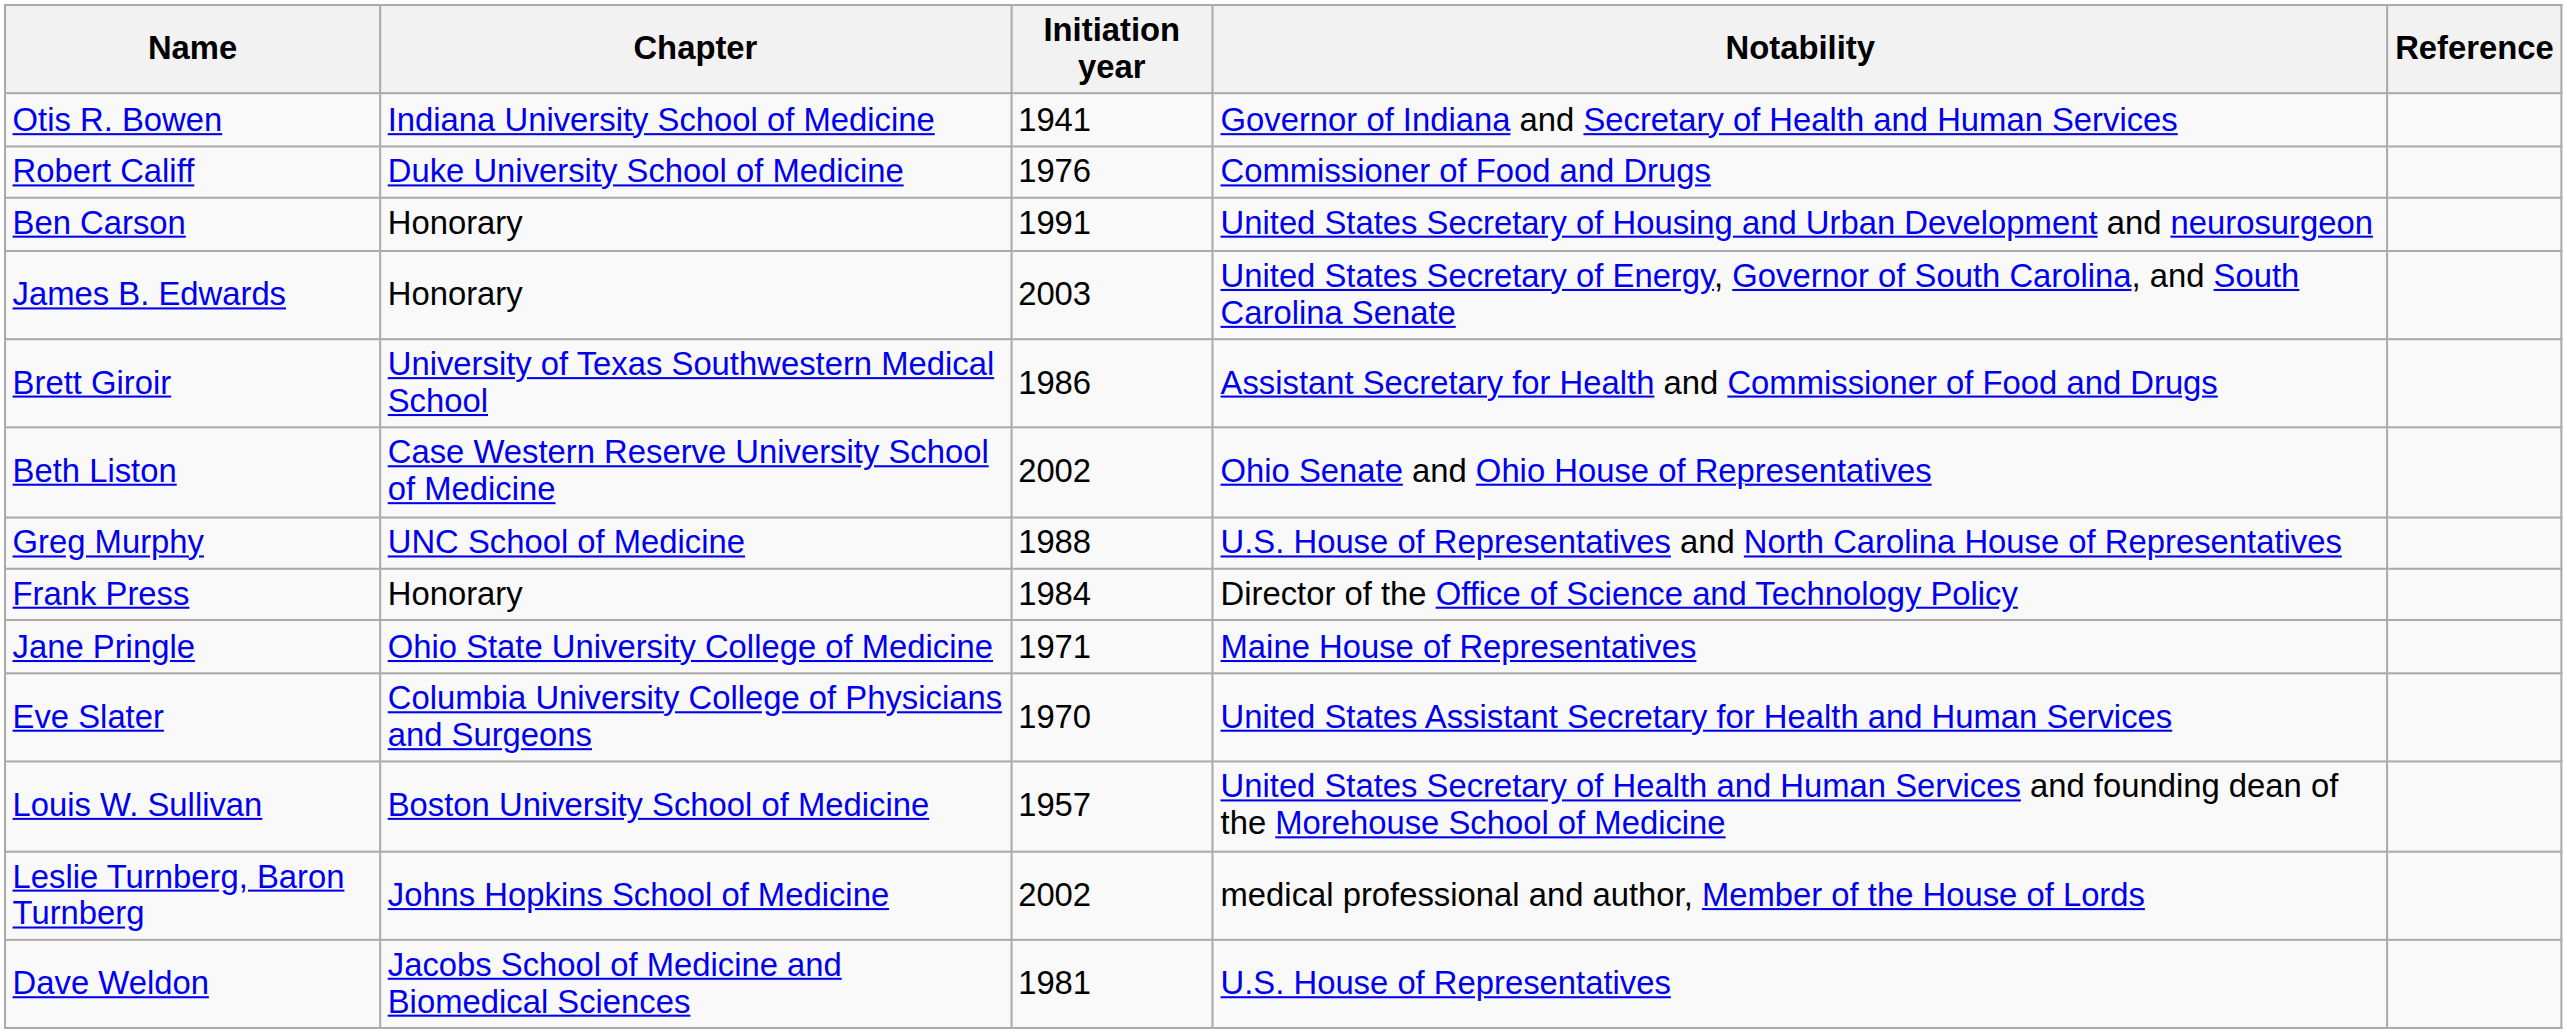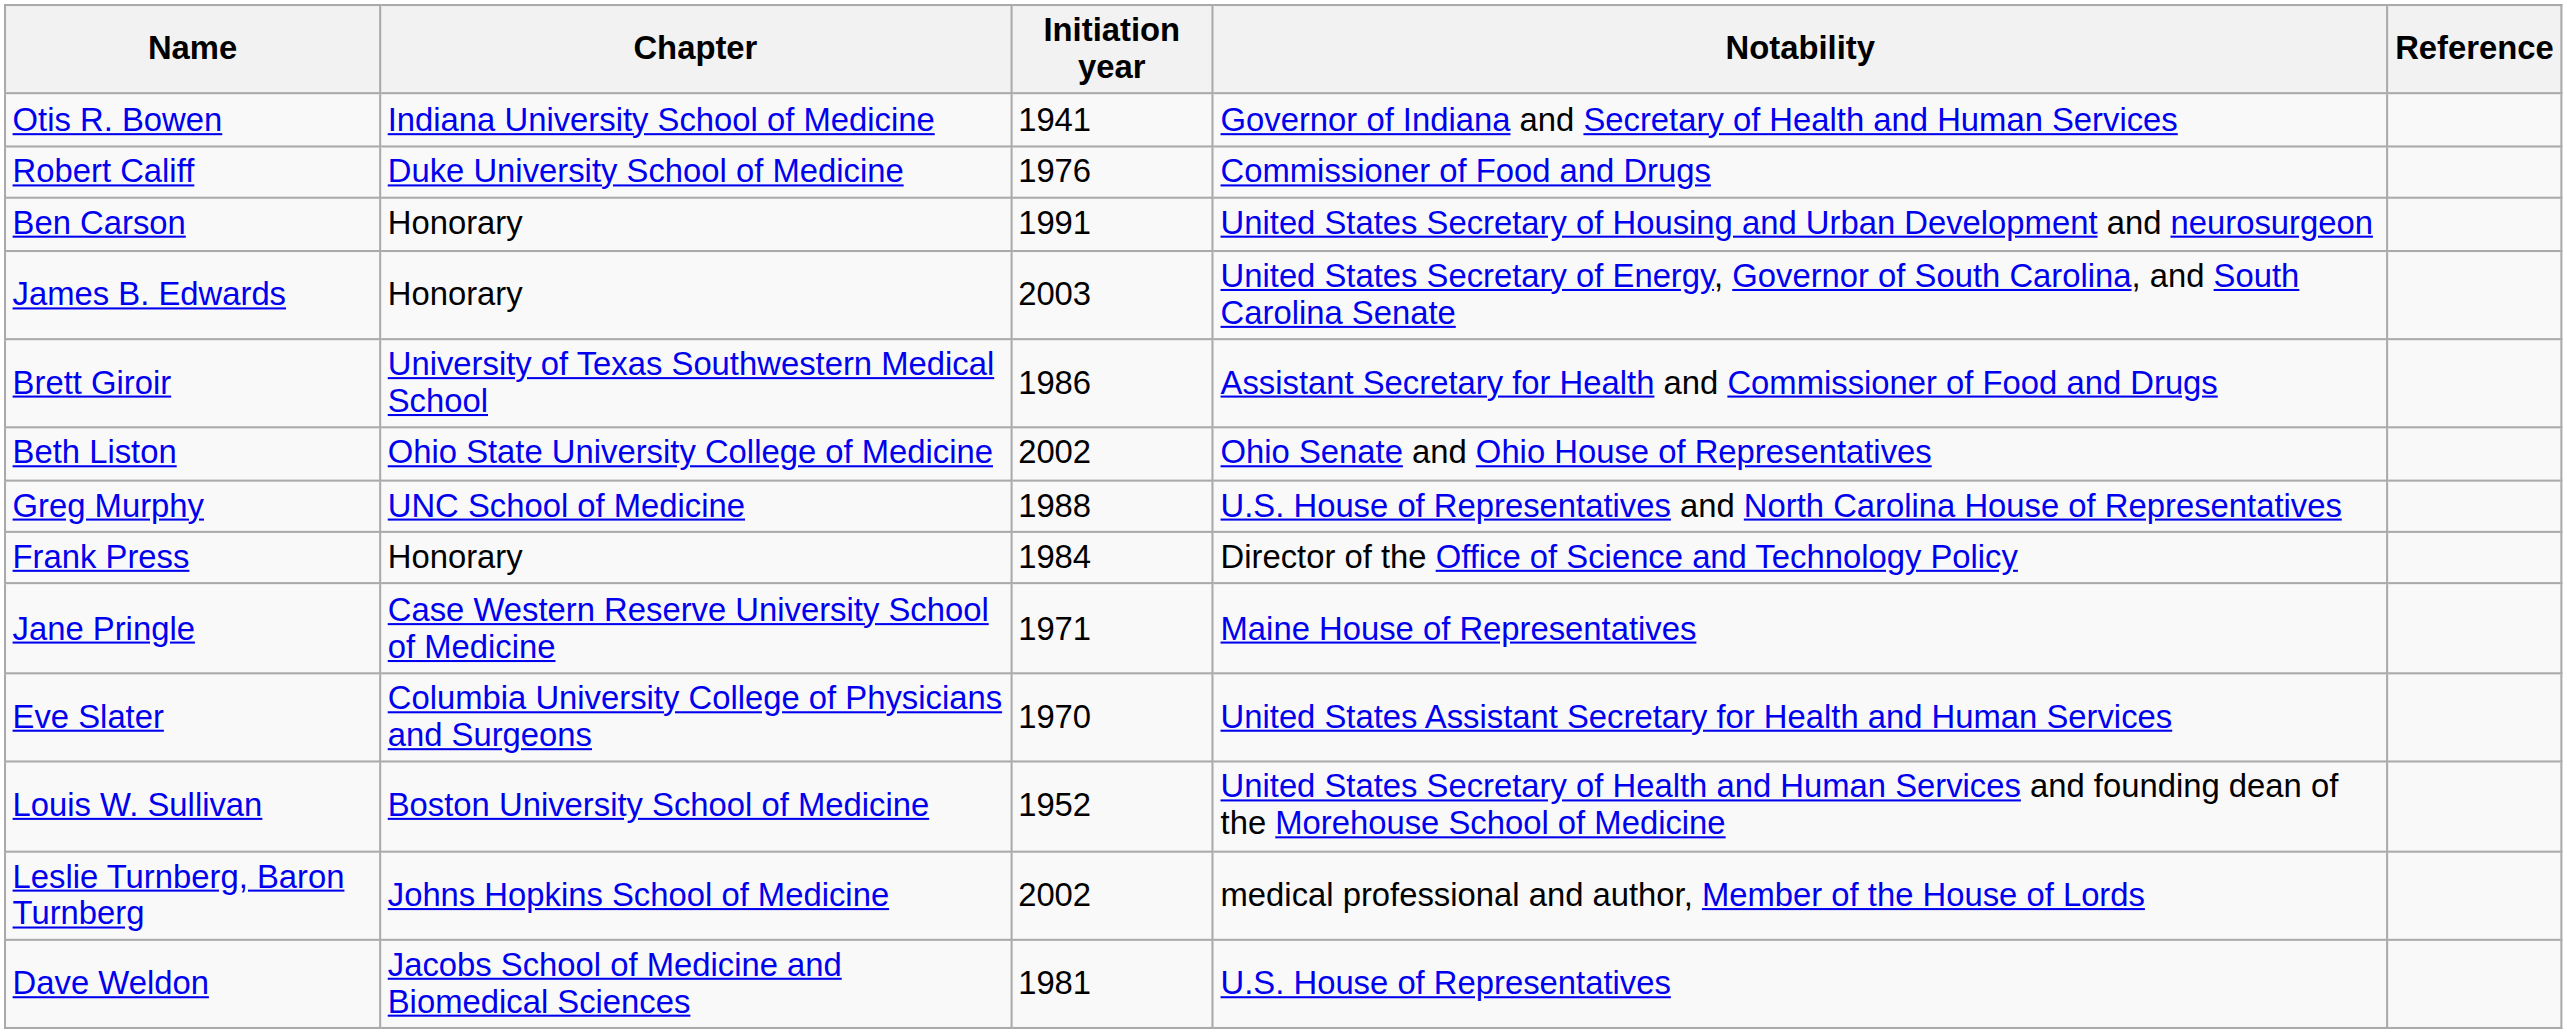Beth Liston | Chapter: Case Western Reserve University School of Medicine -> Ohio State University College of Medicine
Jane Pringle | Chapter: Ohio State University College of Medicine -> Case Western Reserve University School of Medicine
Louis W. Sullivan | Initiation year: 1957 -> 1952
